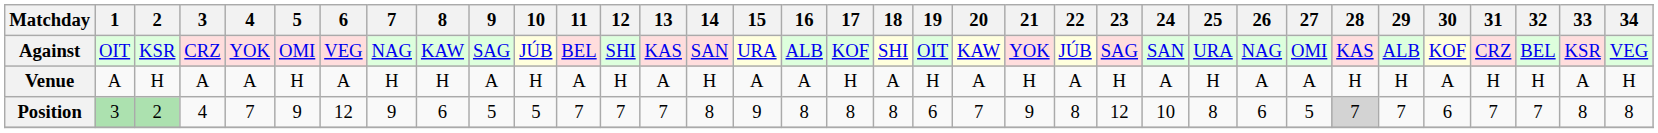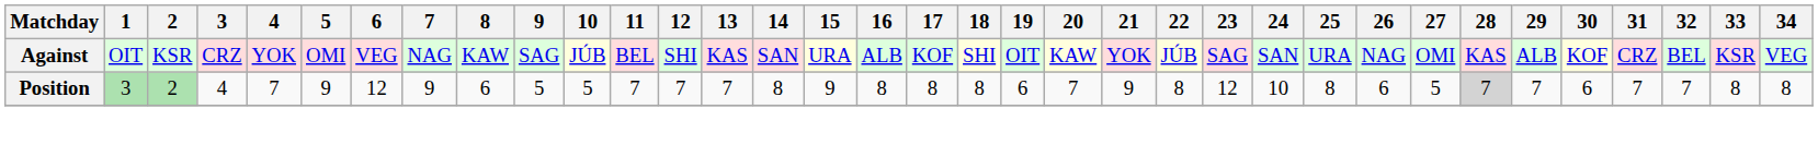- row: Venue | A | H | A | A | H | A | H | H | A | H | A | H | A | H | A | A | H | A | H | A | H | A | H | A | H | A | A | H | H | A | H | H | A | H
